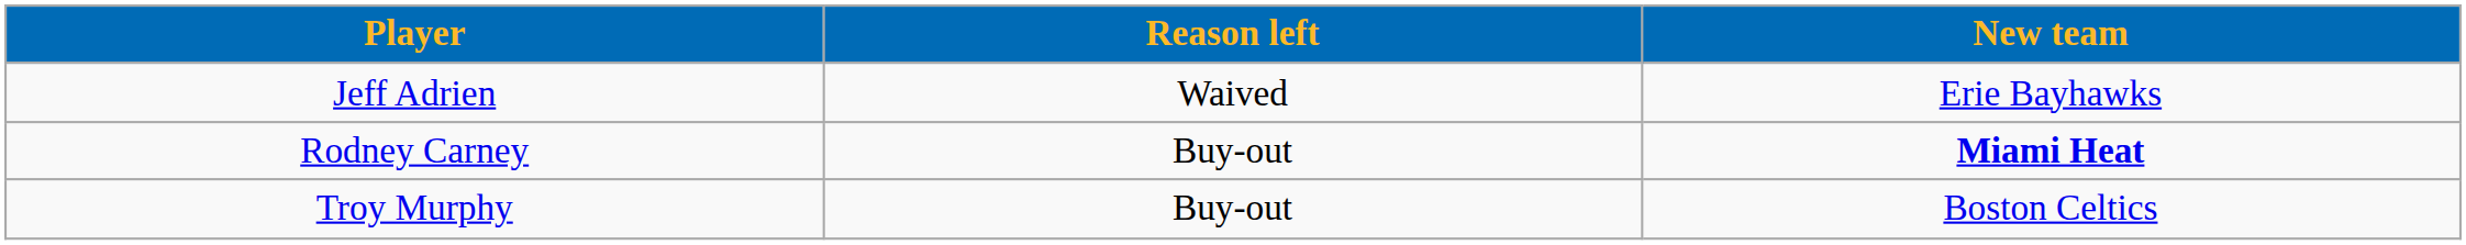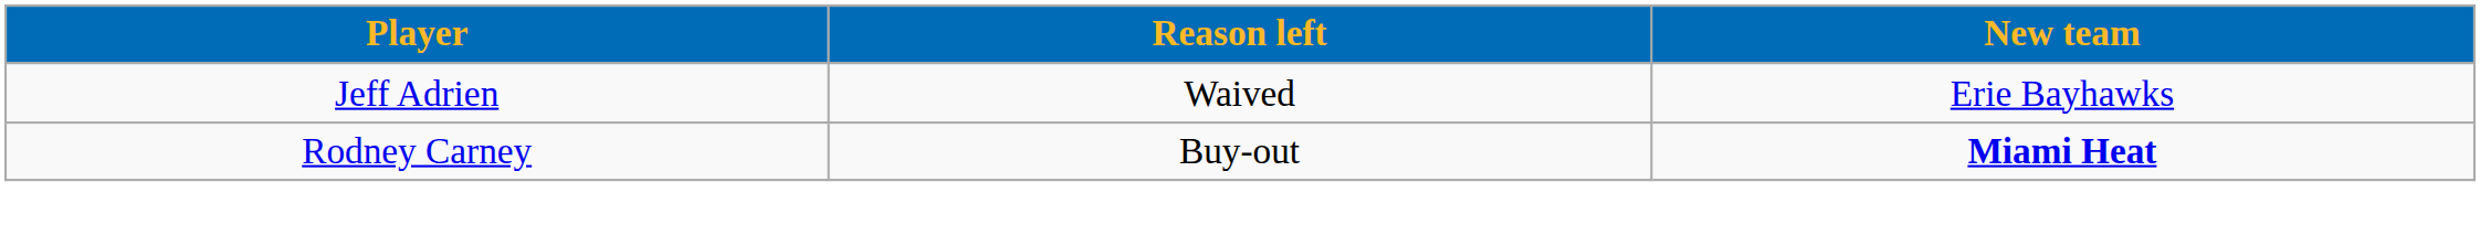- row: Troy Murphy | Buy-out | Boston Celtics
